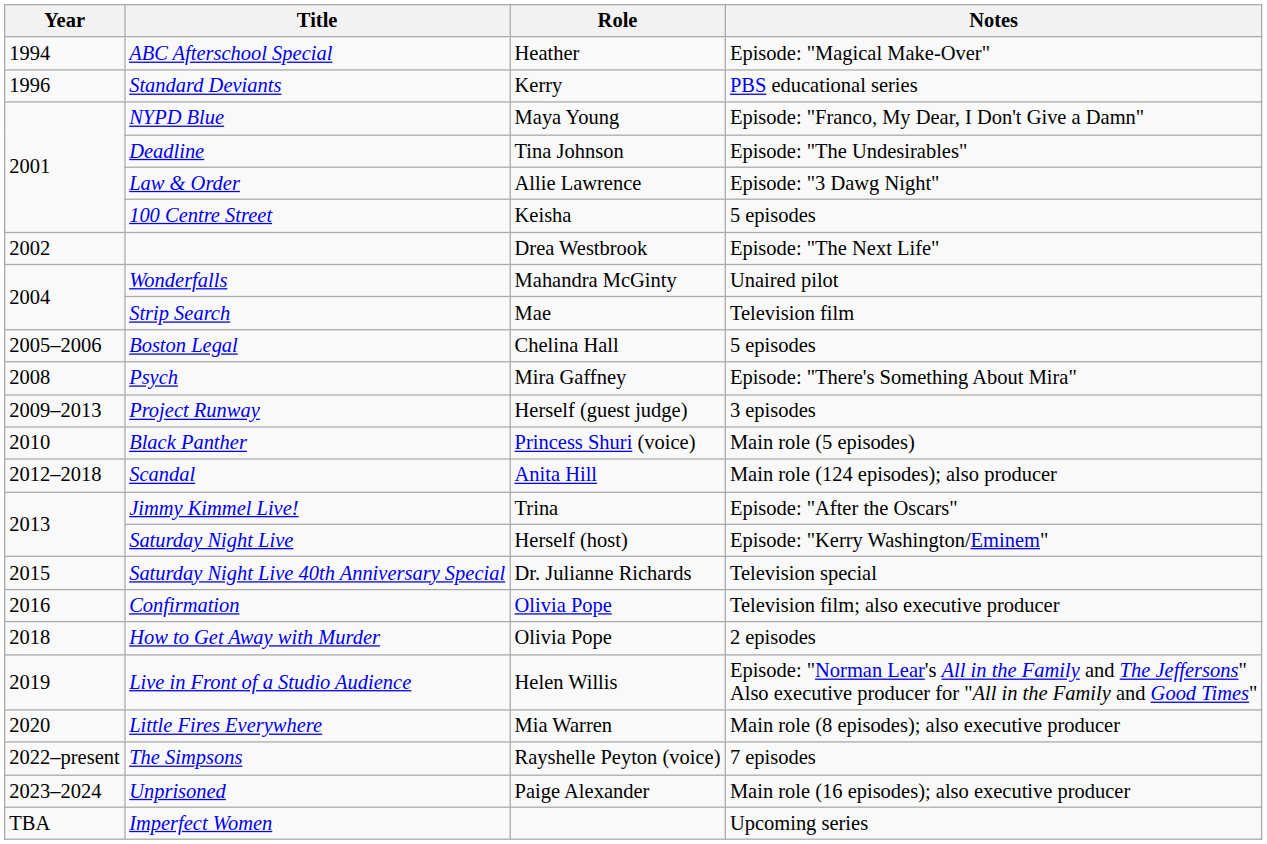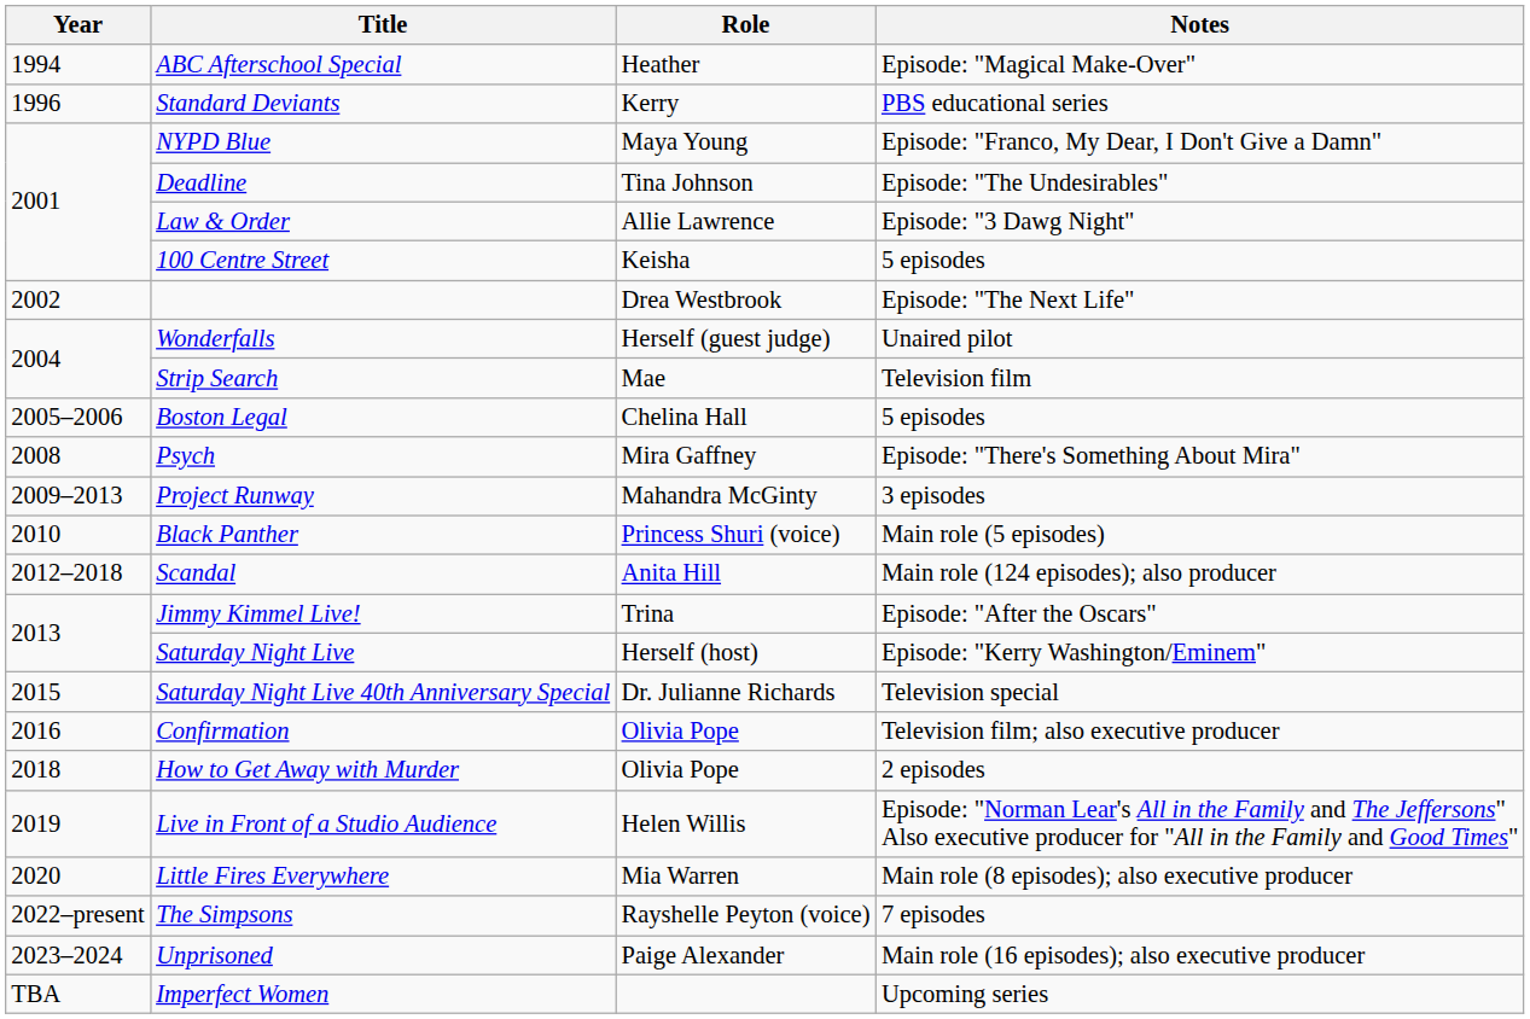Wonderfalls | Role: Mahandra McGinty -> Herself (guest judge)
Project Runway | Role: Herself (guest judge) -> Mahandra McGinty
